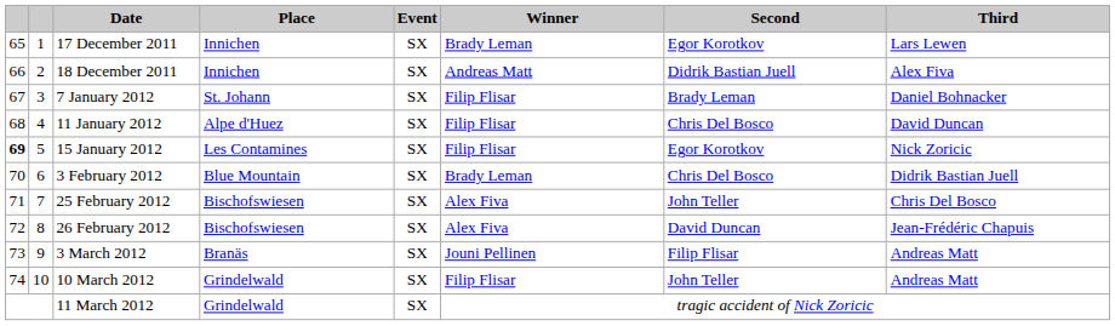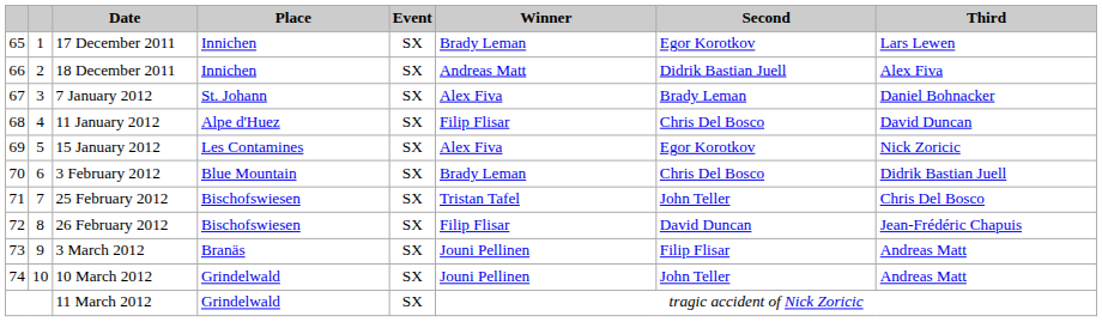7 January 2012 | Winner: Filip Flisar -> Alex Fiva
15 January 2012 | column 1: bold -> normal
15 January 2012 | Winner: Filip Flisar -> Alex Fiva
25 February 2012 | Winner: Alex Fiva -> Tristan Tafel
26 February 2012 | Winner: Alex Fiva -> Filip Flisar
10 March 2012 | Winner: Filip Flisar -> Jouni Pellinen
